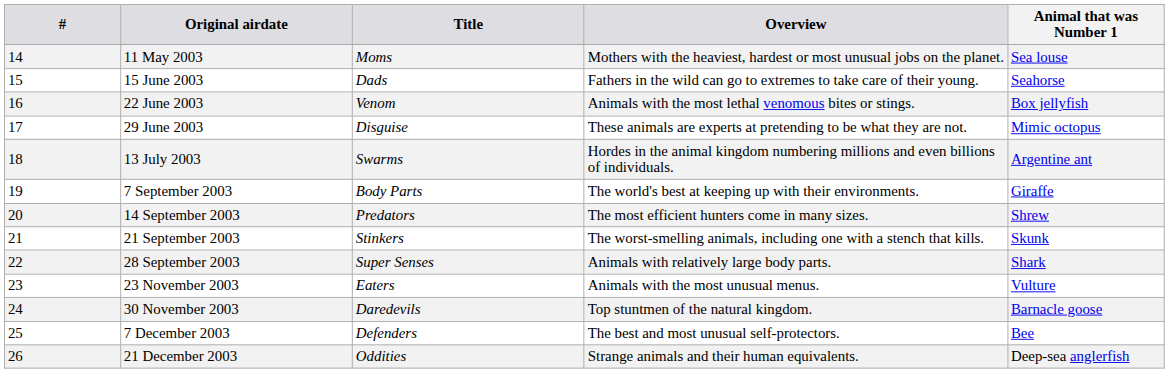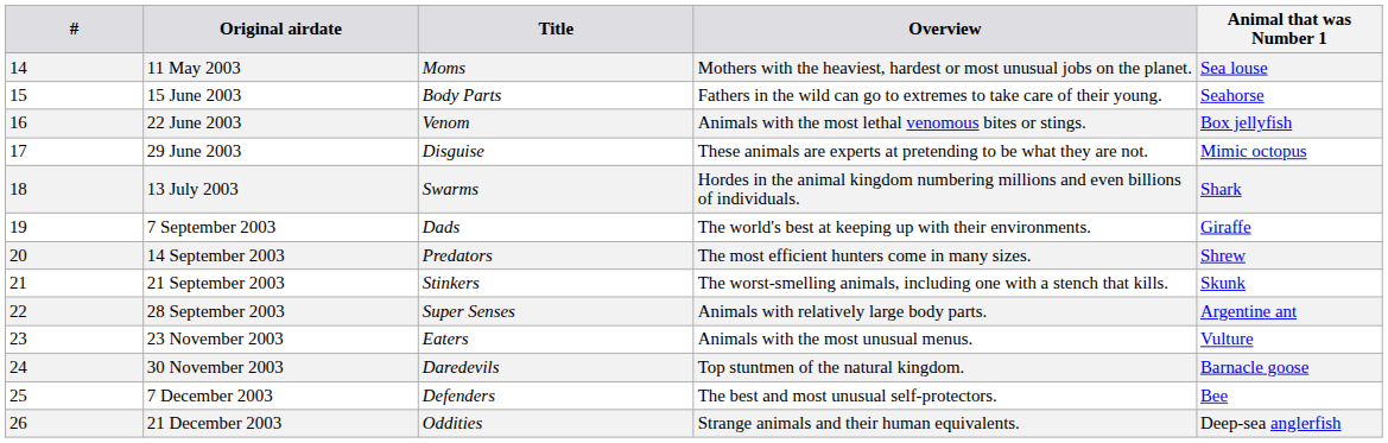15 June 2003 | Title: Dads -> Body Parts
13 July 2003 | Animal that was Number 1: Argentine ant -> Shark
7 September 2003 | Title: Body Parts -> Dads
28 September 2003 | Animal that was Number 1: Shark -> Argentine ant
